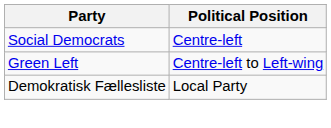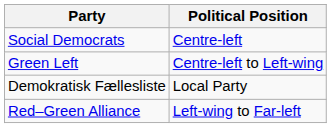+ row: Red–Green Alliance | Left-wing to Far-left
